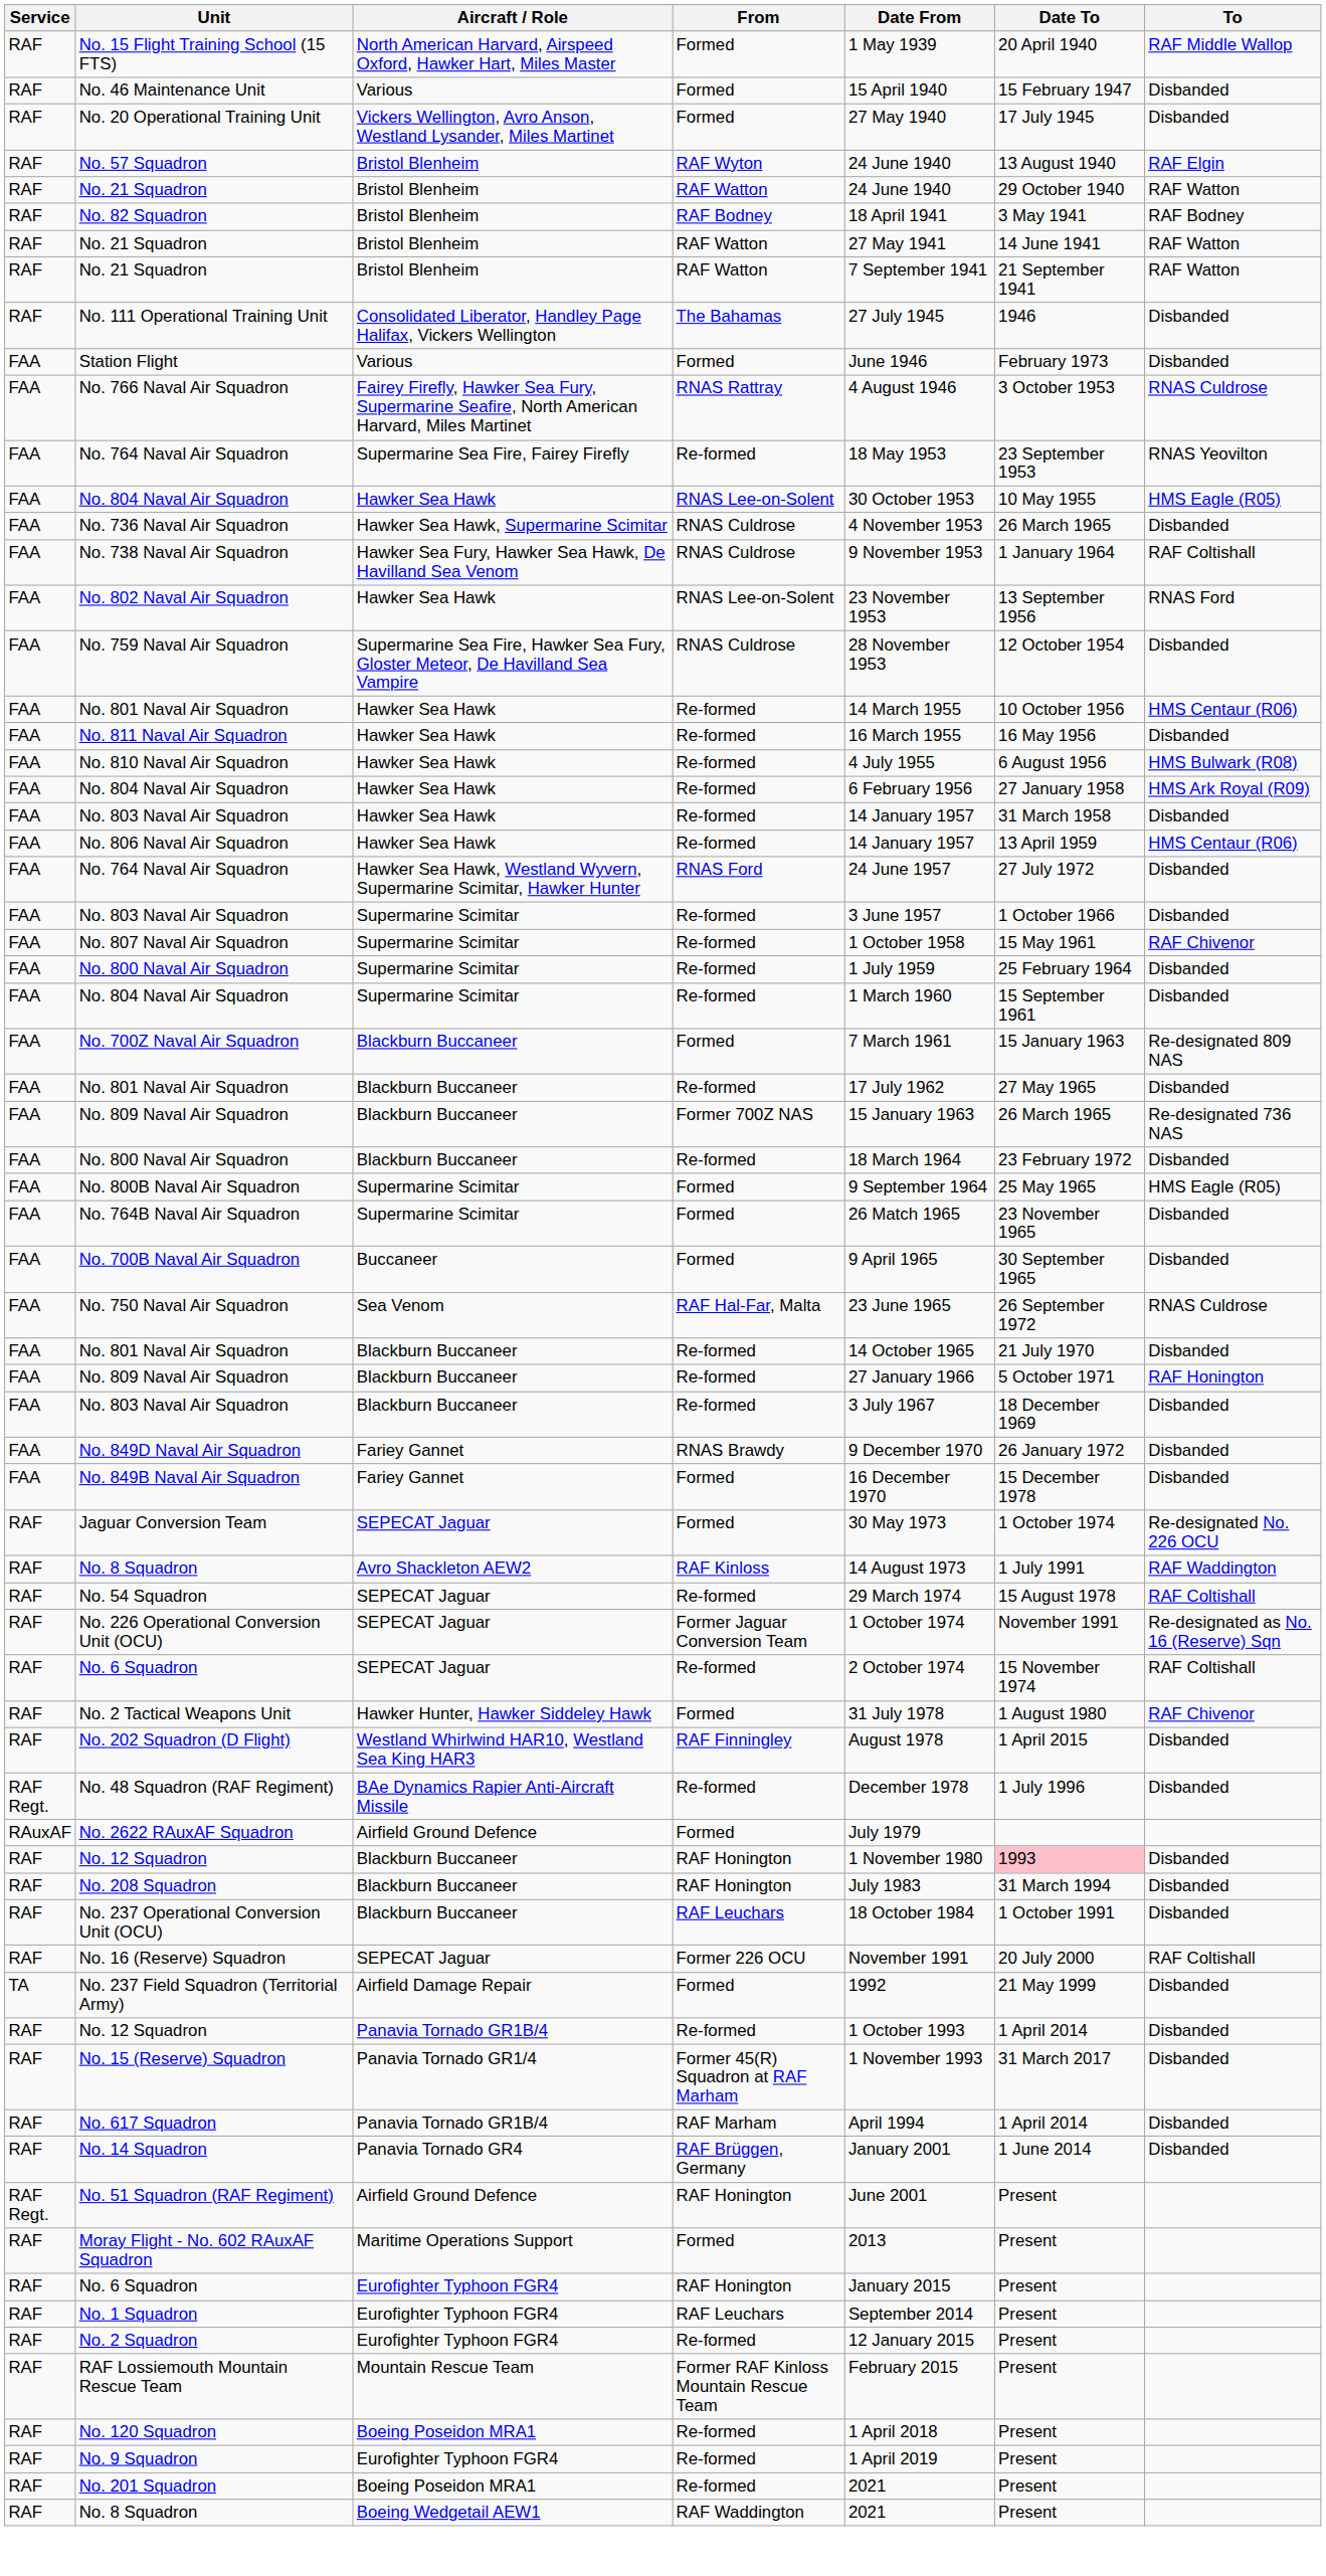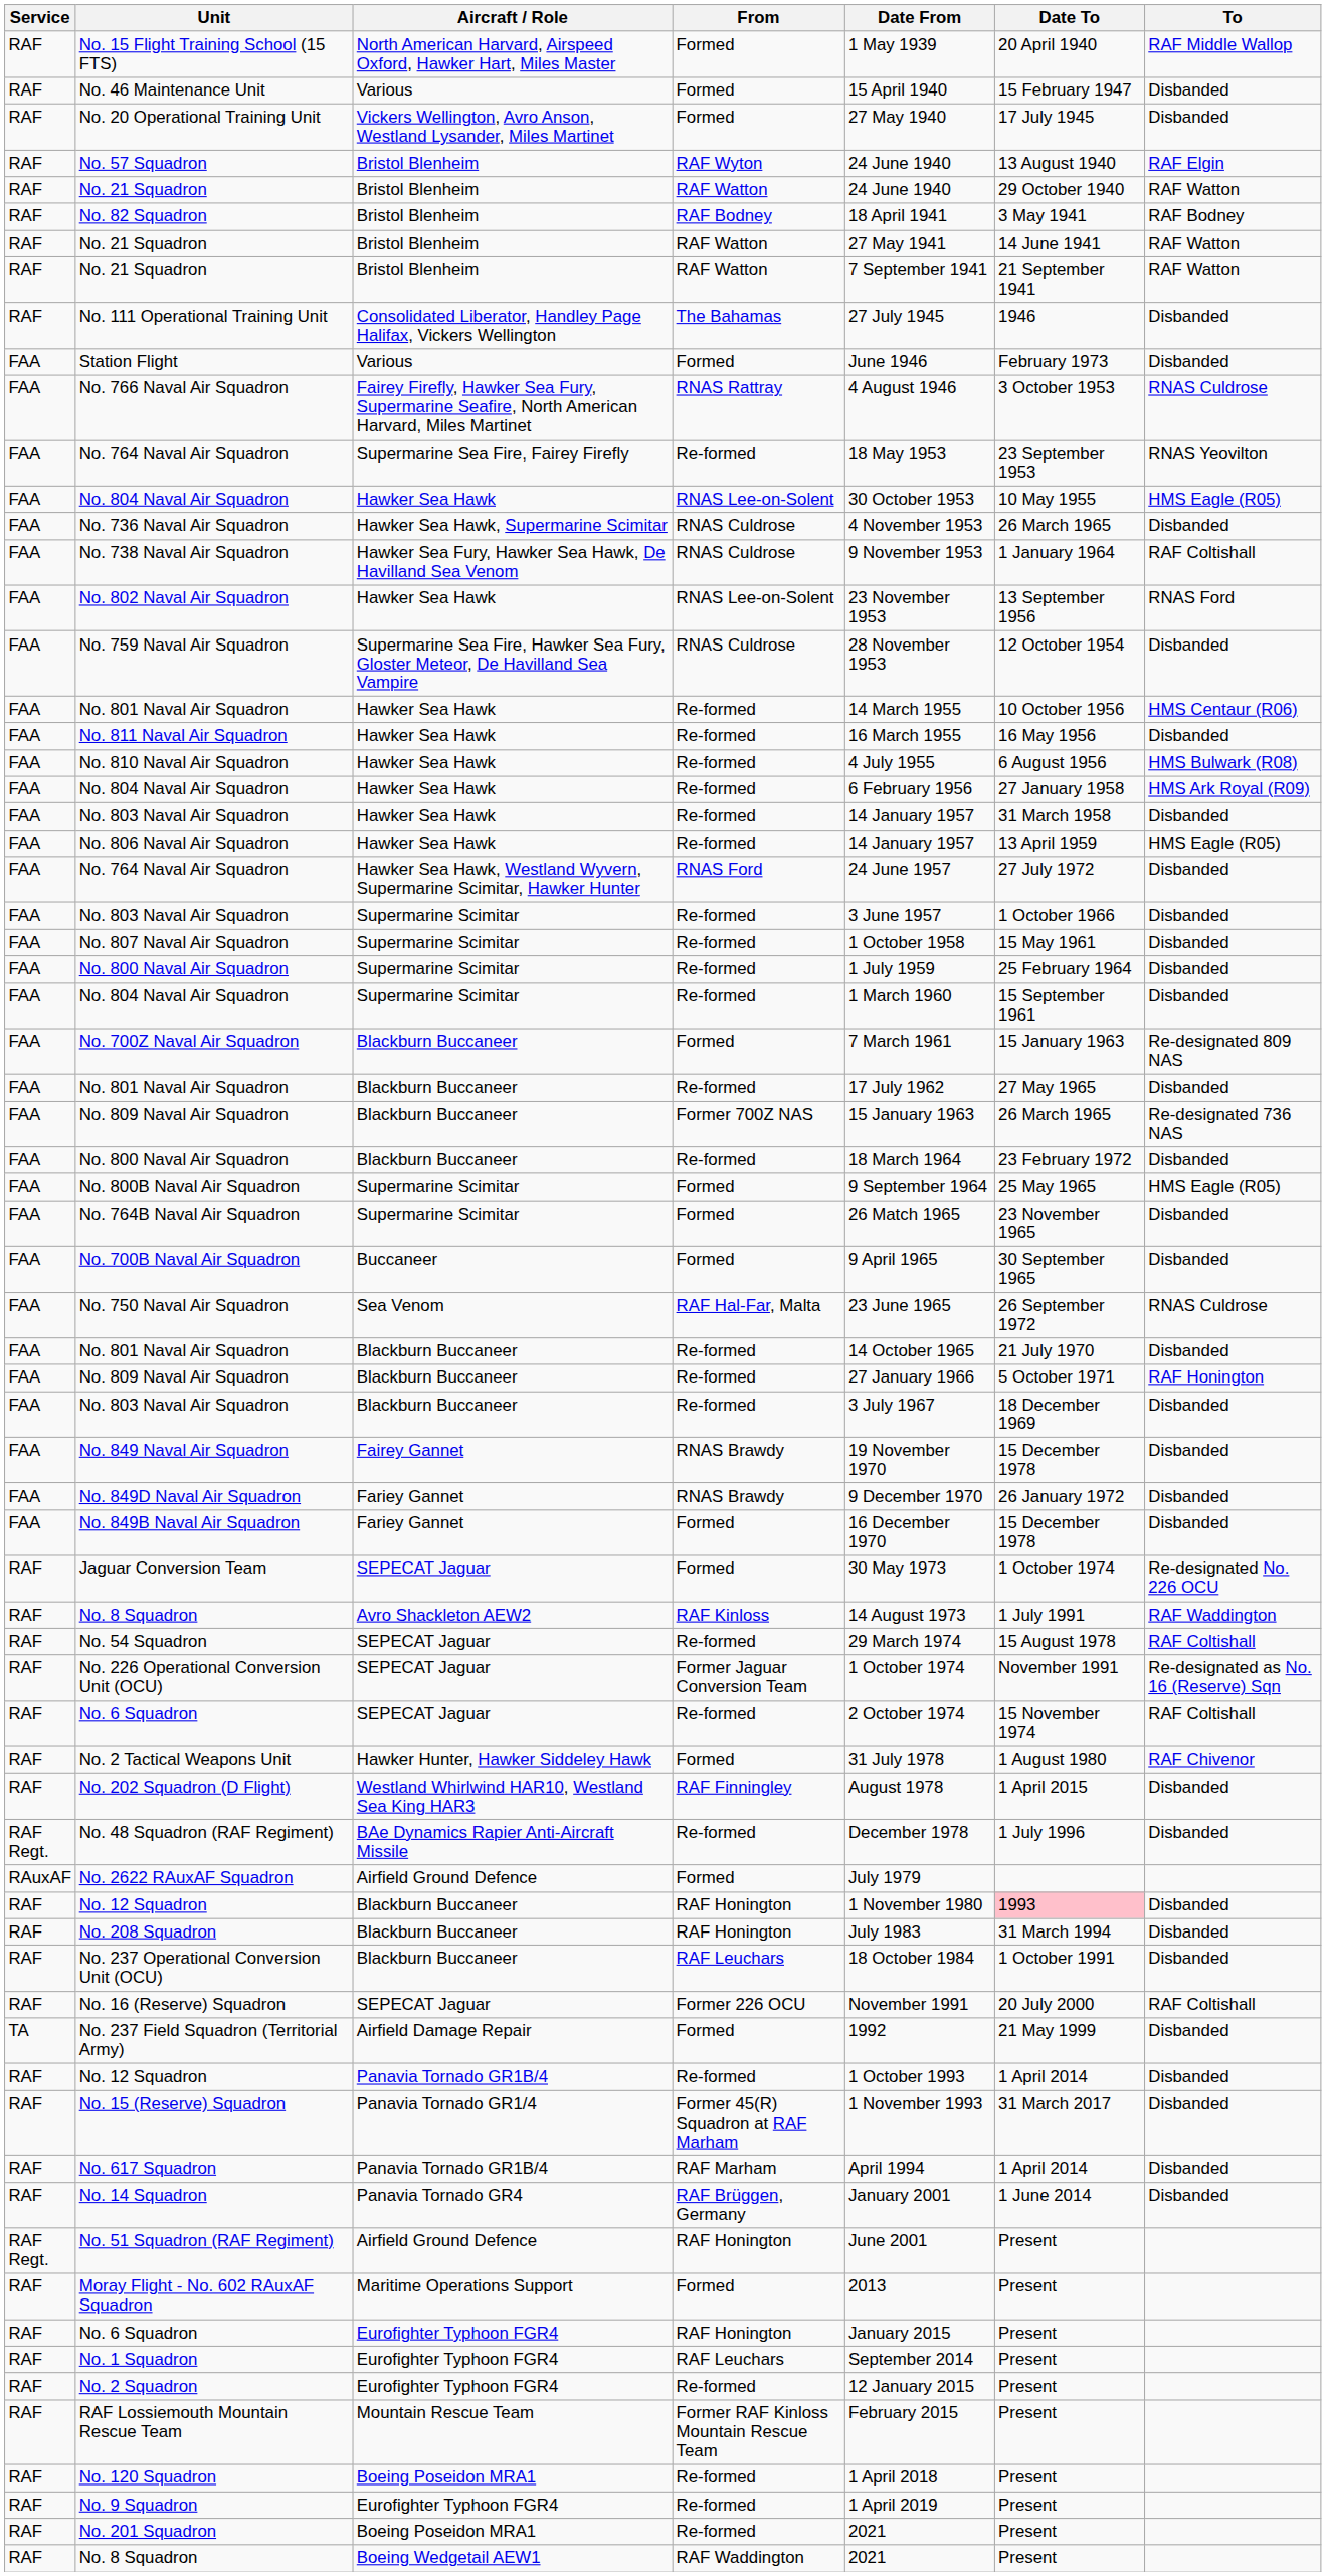No. 806 Naval Air Squadron | To: HMS Centaur (R06) -> HMS Eagle (R05)
No. 807 Naval Air Squadron | To: RAF Chivenor -> Disbanded
+ row: FAA | No. 849 Naval Air Squadron | Fairey Gannet | RNAS Brawdy | 19 November 1970 | 15 December 1978 | Disbanded
